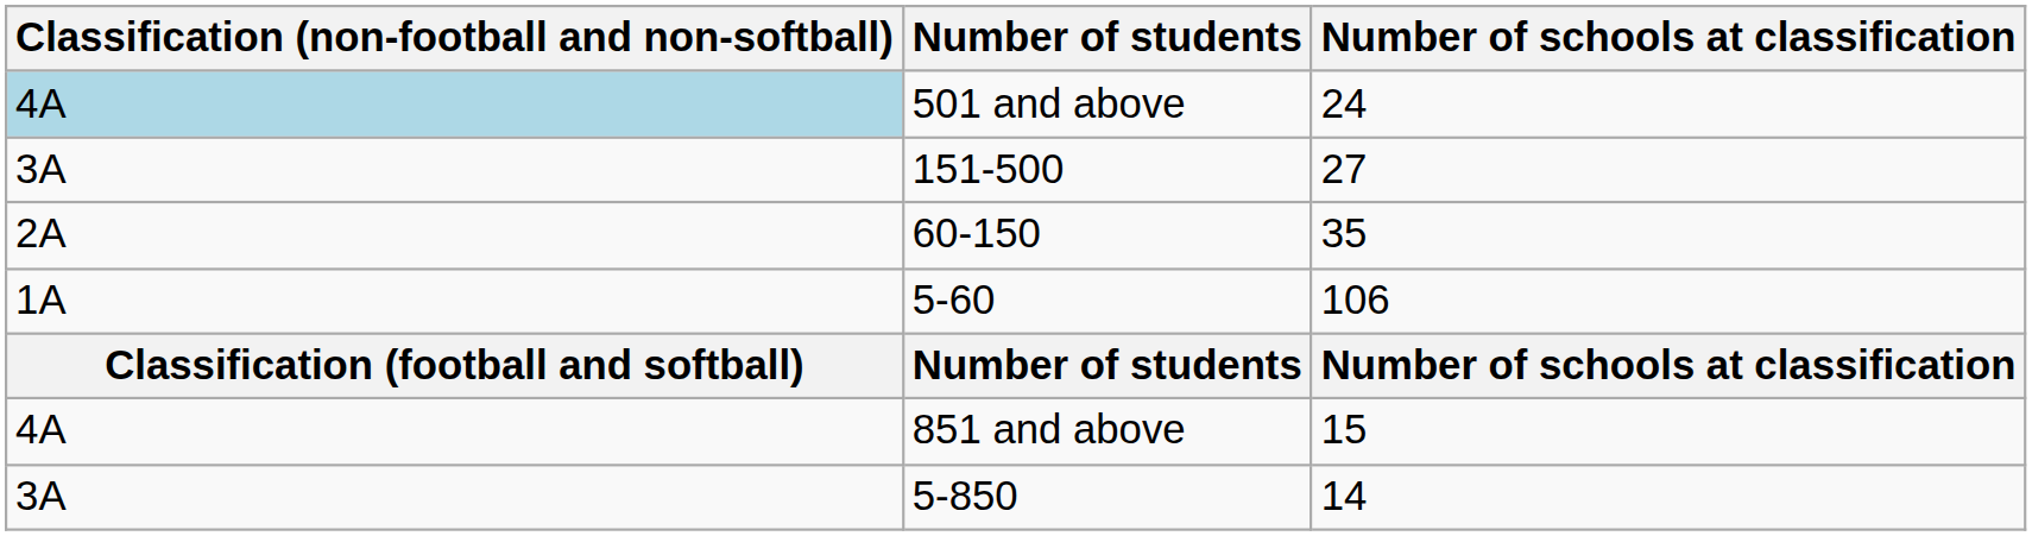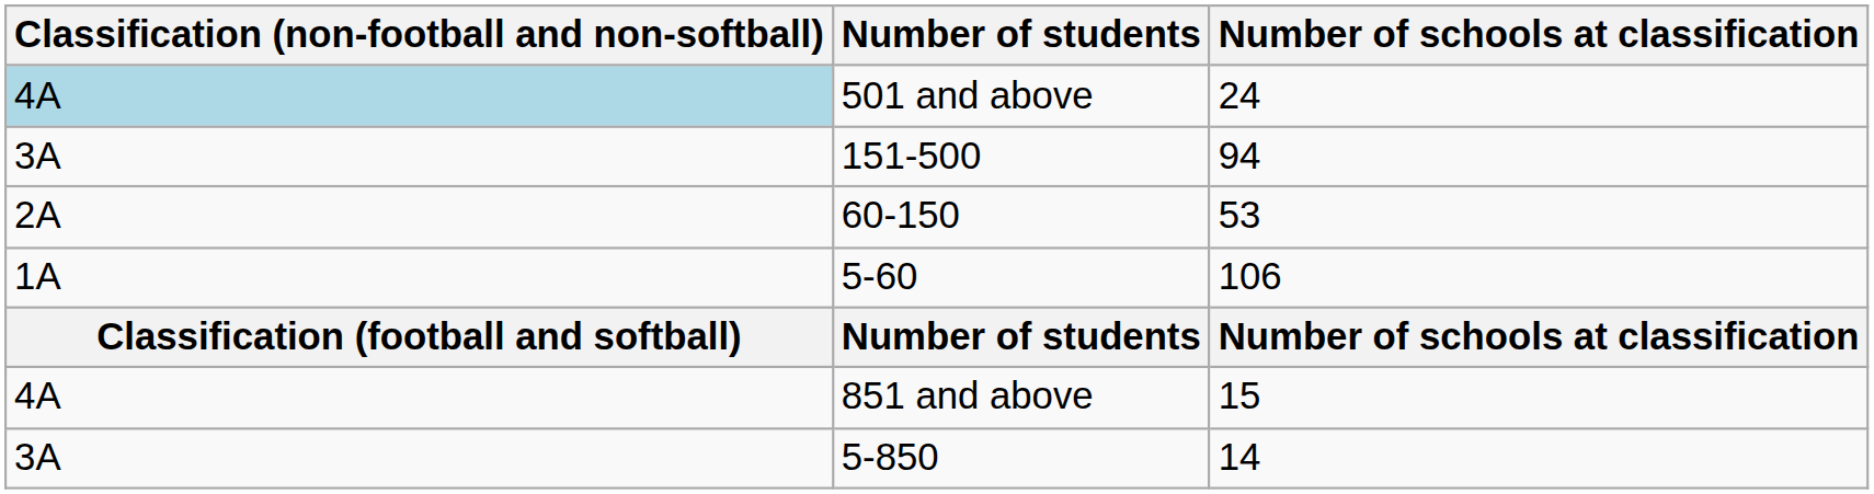151-500 | Number of schools at classification: 27 -> 94
60-150 | Number of schools at classification: 35 -> 53
